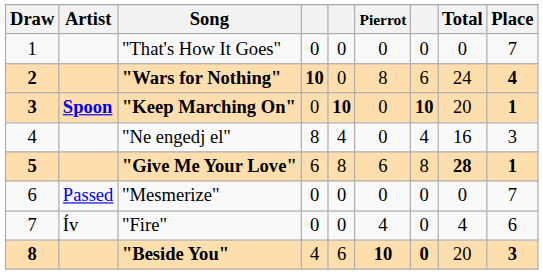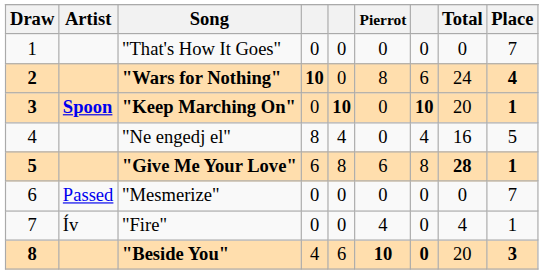"Ne engedj el" | Place: 3 -> 5
"Fire" | Place: 6 -> 1
